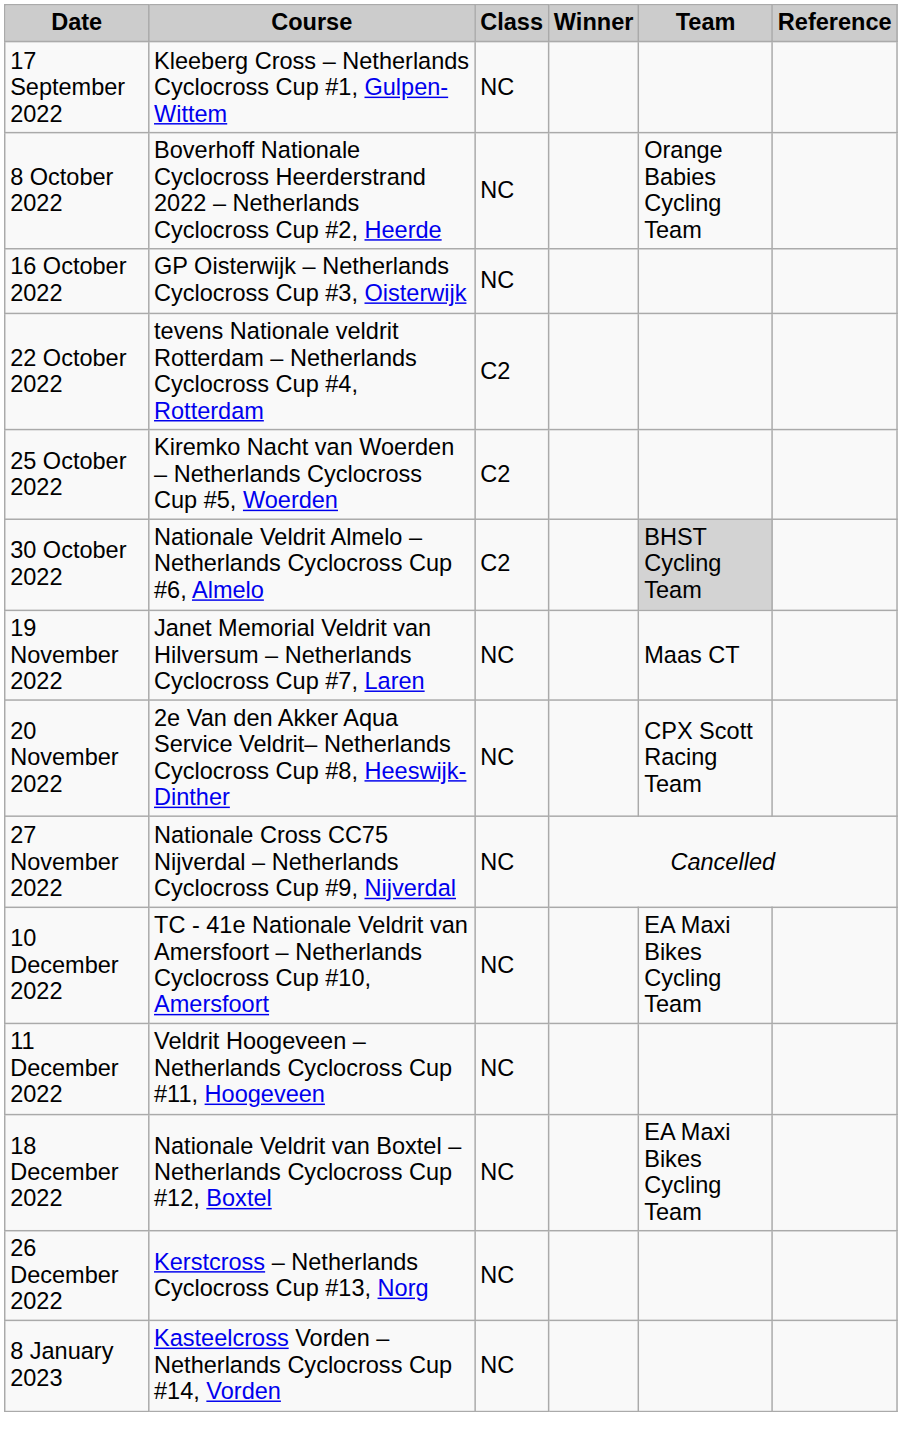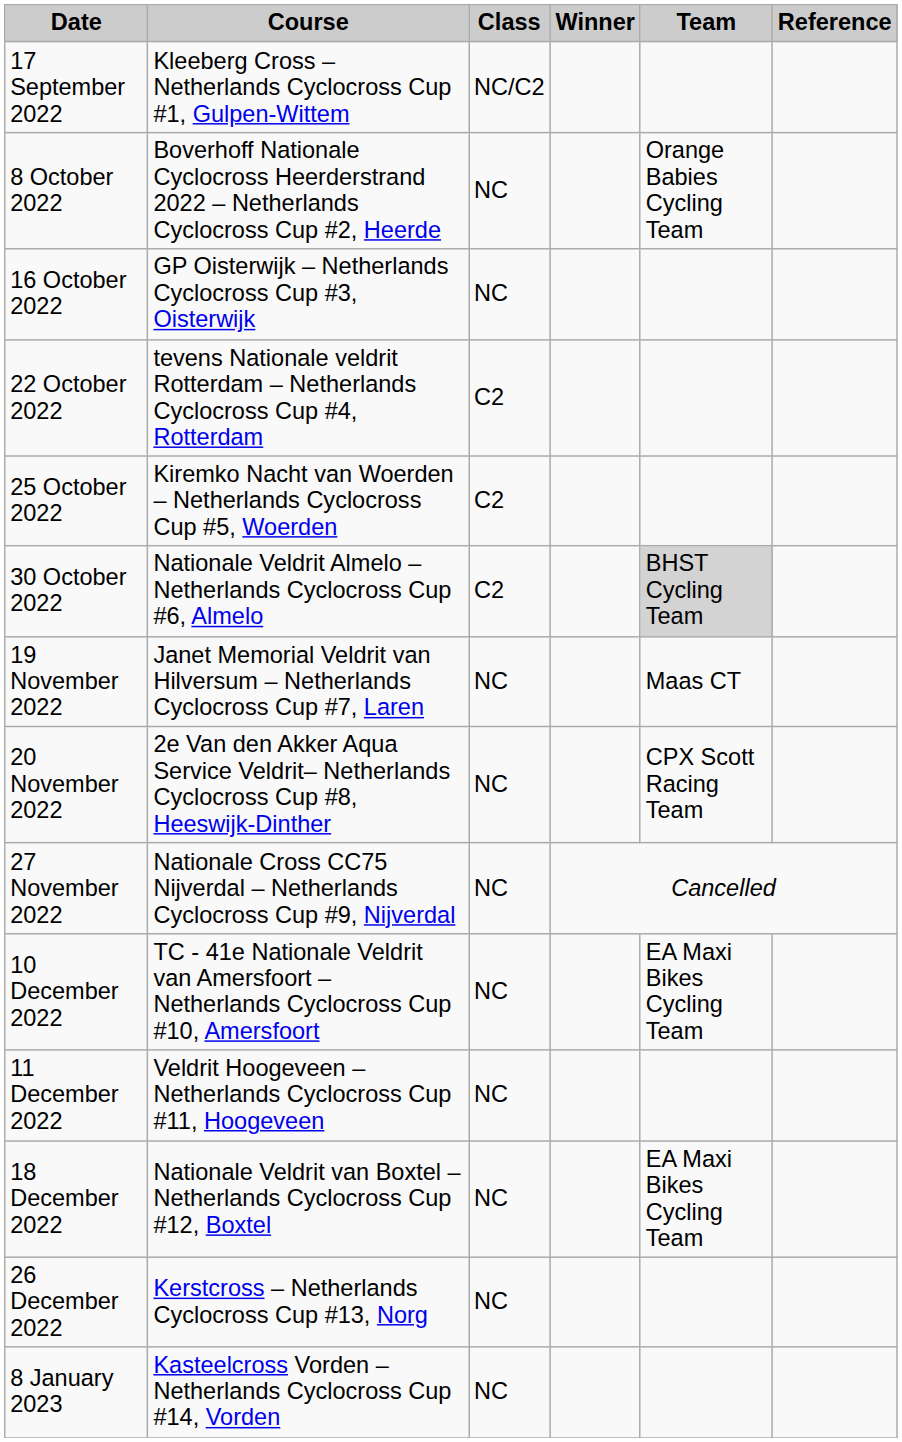17 September 2022 | Class: NC -> NC/C2
